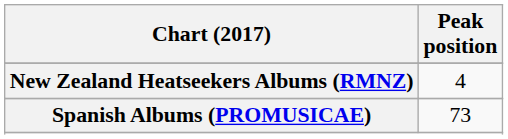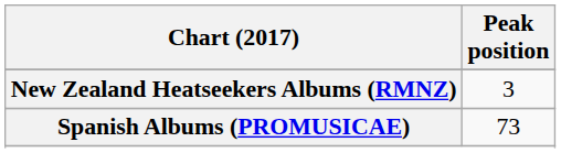New Zealand Heatseekers Albums (RMNZ) | Peak position: 4 -> 3
